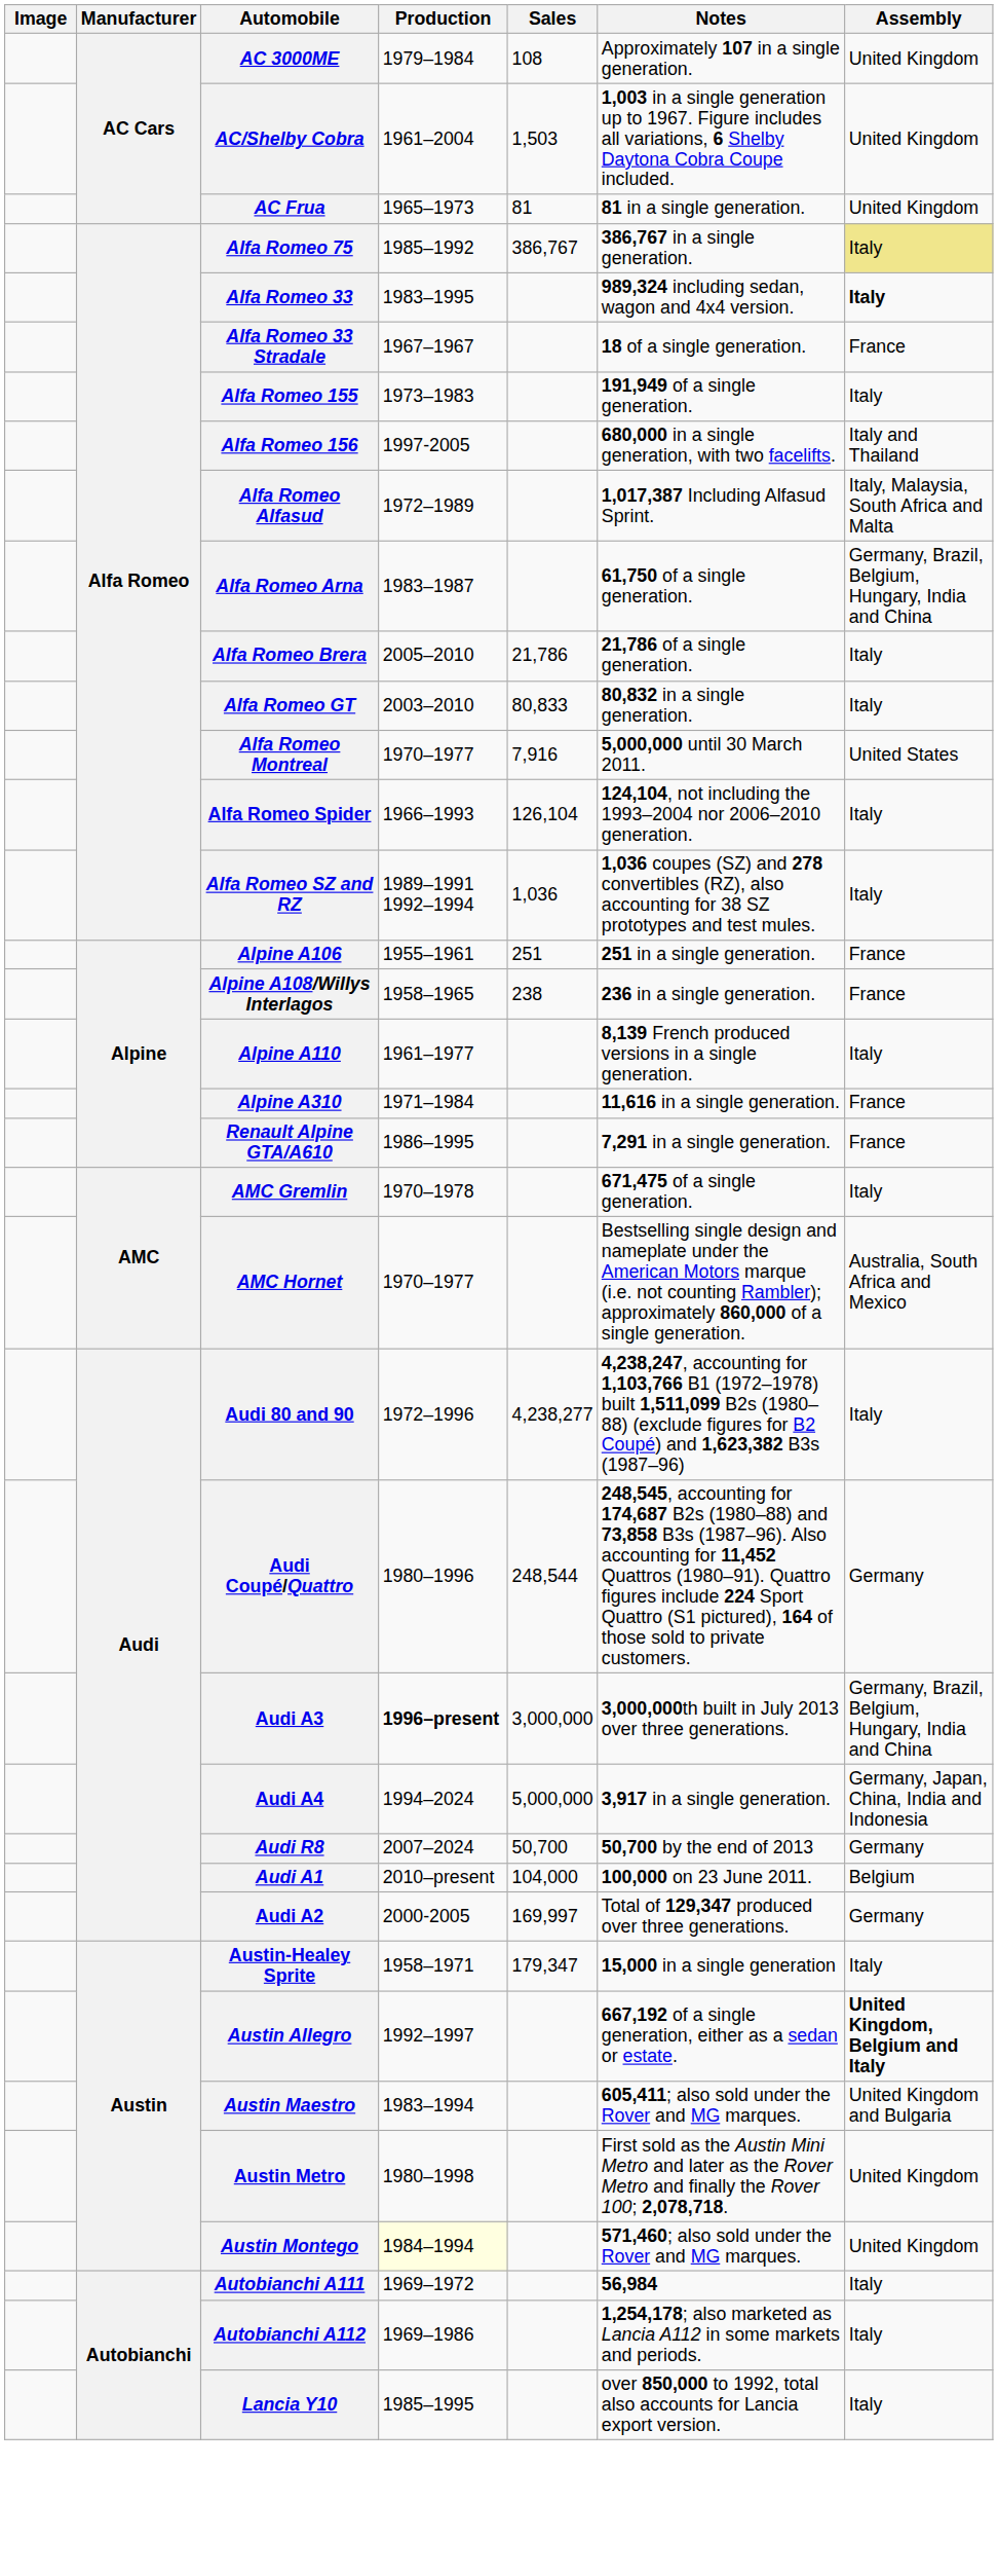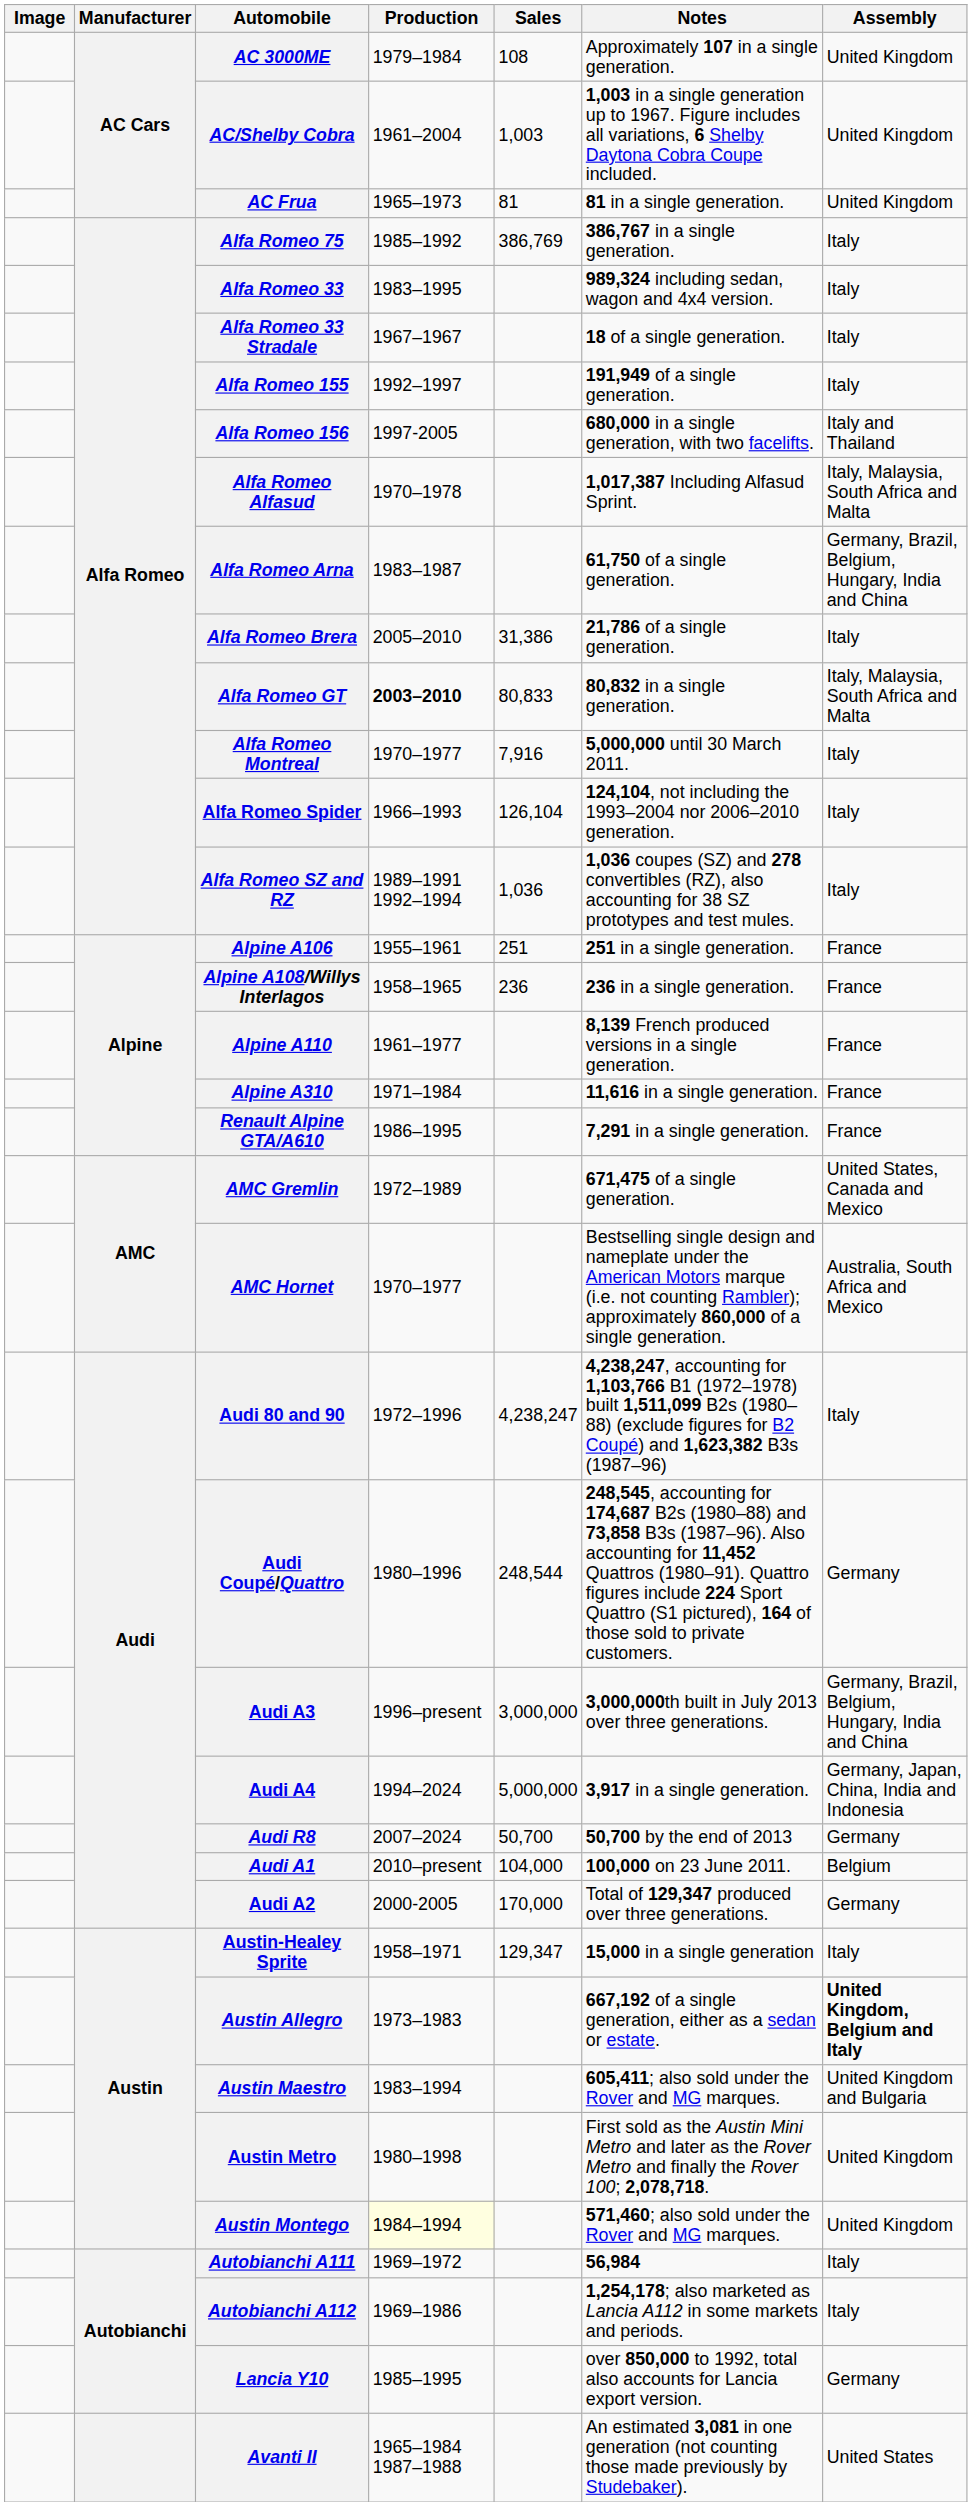AC/Shelby Cobra | Sales: 1,503 -> 1,003
Alfa Romeo 75 | Sales: 386,767 -> 386,769
Alfa Romeo 75 | Assembly: khaki background -> no background
Alfa Romeo 33 | Assembly: bold -> normal
Alfa Romeo 33 Stradale | Assembly: France -> Italy
Alfa Romeo 155 | Production: 1973–1983 -> 1992–1997
Alfa Romeo Alfasud | Production: 1972–1989 -> 1970–1978
Alfa Romeo Brera | Sales: 21,786 -> 31,386
Alfa Romeo GT | Production: normal -> bold
Alfa Romeo GT | Assembly: Italy -> Italy, Malaysia, South Africa and Malta
Alfa Romeo Montreal | Assembly: United States -> Italy
Alpine A108/Willys Interlagos | Sales: 238 -> 236
Alpine A110 | Assembly: Italy -> France
AMC Gremlin | Production: 1970–1978 -> 1972–1989
AMC Gremlin | Assembly: Italy -> United States, Canada and Mexico
Audi 80 and 90 | Sales: 4,238,277 -> 4,238,247
Audi A3 | Production: bold -> normal
Audi A2 | Sales: 169,997 -> 170,000
Austin-Healey Sprite | Sales: 179,347 -> 129,347
Austin Allegro | Production: 1992–1997 -> 1973–1983
Lancia Y10 | Assembly: Italy -> Germany
+ row: Avanti II | 1965–1984 1987–1988 | An estimated 3,081 in one generation (not counting those made previously by Studebaker). | United States
